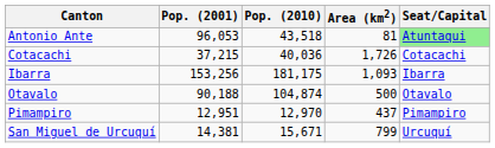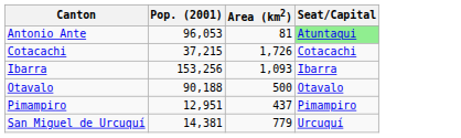- column: Pop. (2010) | 43,518 | 40,036 | 181,175 | 104,874 | 12,970 | 15,671
San Miguel de Urcuquí | Area (km2): 799 -> 779
